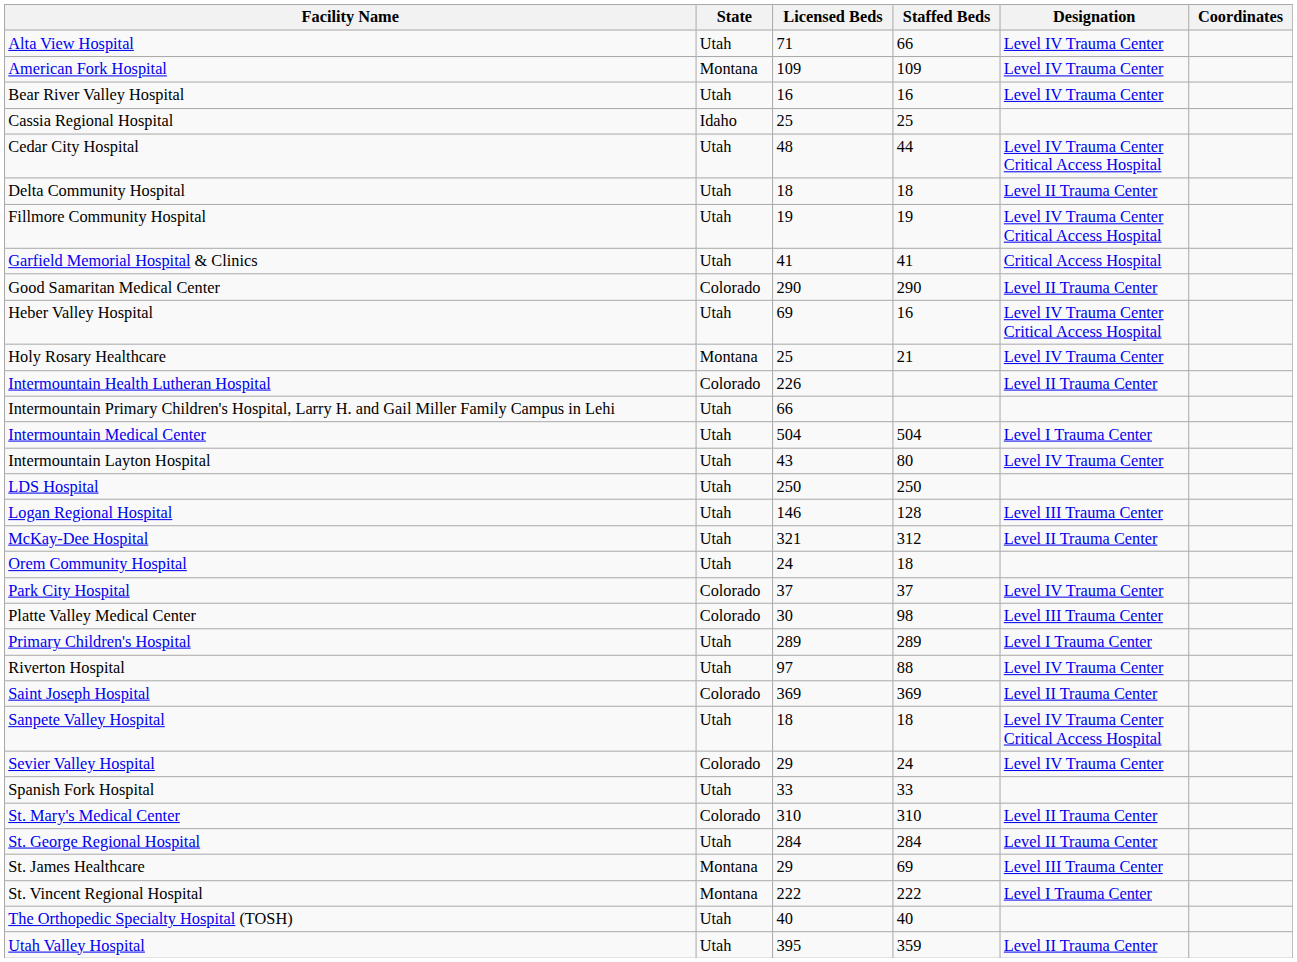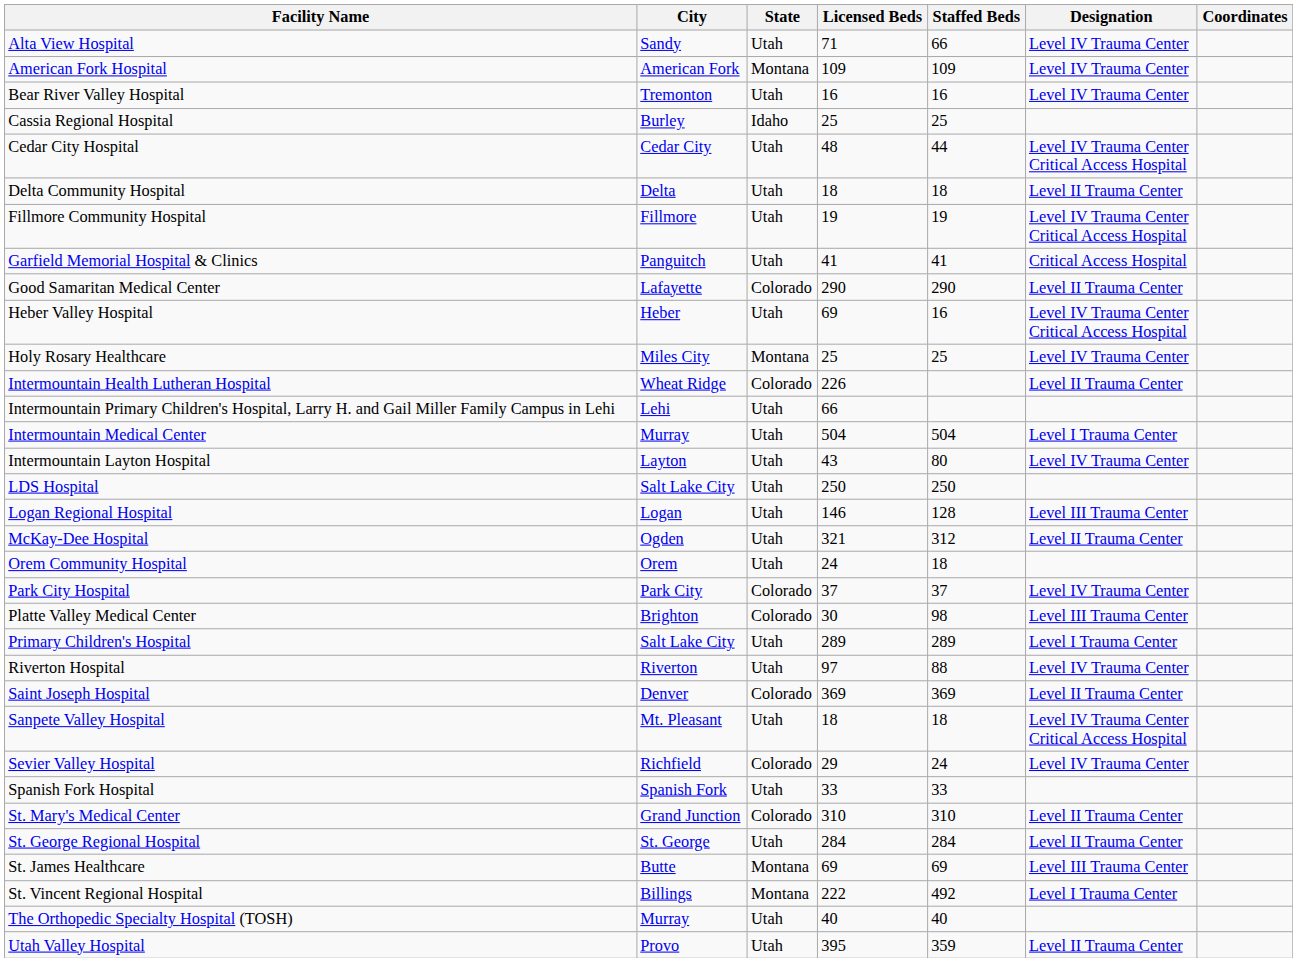+ column: City | Sandy | American Fork | Tremonton | Burley | Cedar City | Delta | Fillmore | Panguitch | Lafayette | Heber | Miles City | Wheat Ridge | Lehi | Murray | Layton | Salt Lake City | Logan | Ogden | Orem | Park City | Brighton | Salt Lake City | Riverton | Denver | Mt. Pleasant | Richfield | Spanish Fork | Grand Junction | St. George | Butte | Billings | Murray | Provo
Holy Rosary Healthcare | Staffed Beds: 21 -> 25
St. James Healthcare | Licensed Beds: 29 -> 69
St. Vincent Regional Hospital | Staffed Beds: 222 -> 492
